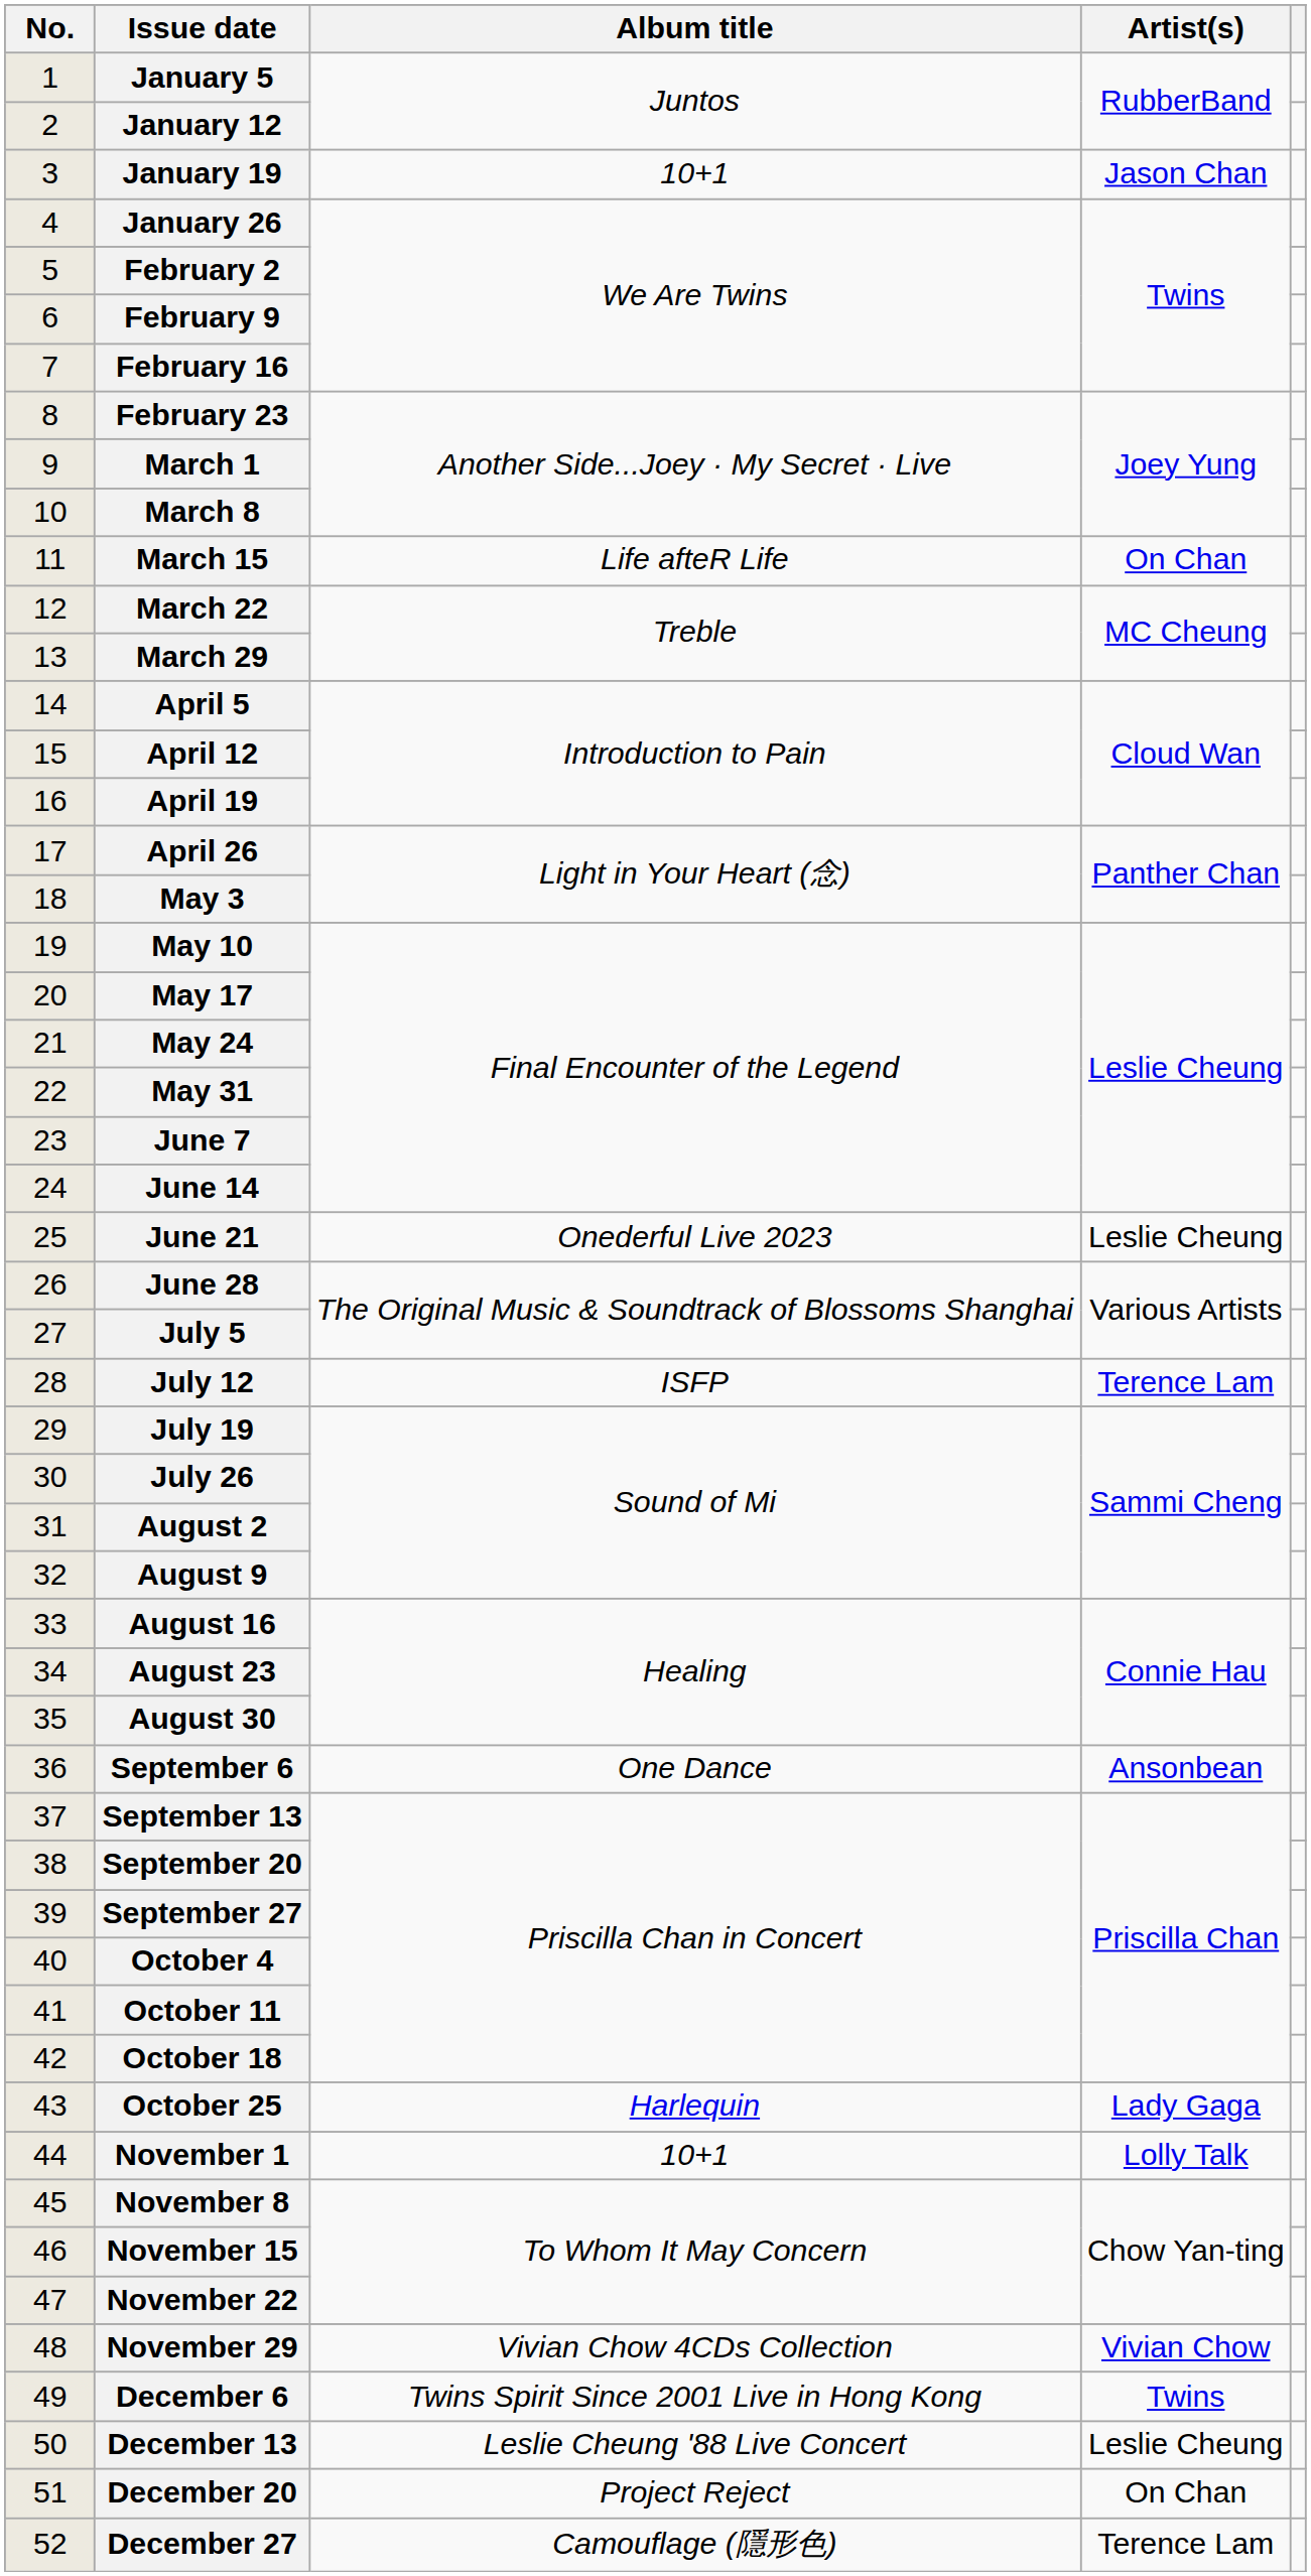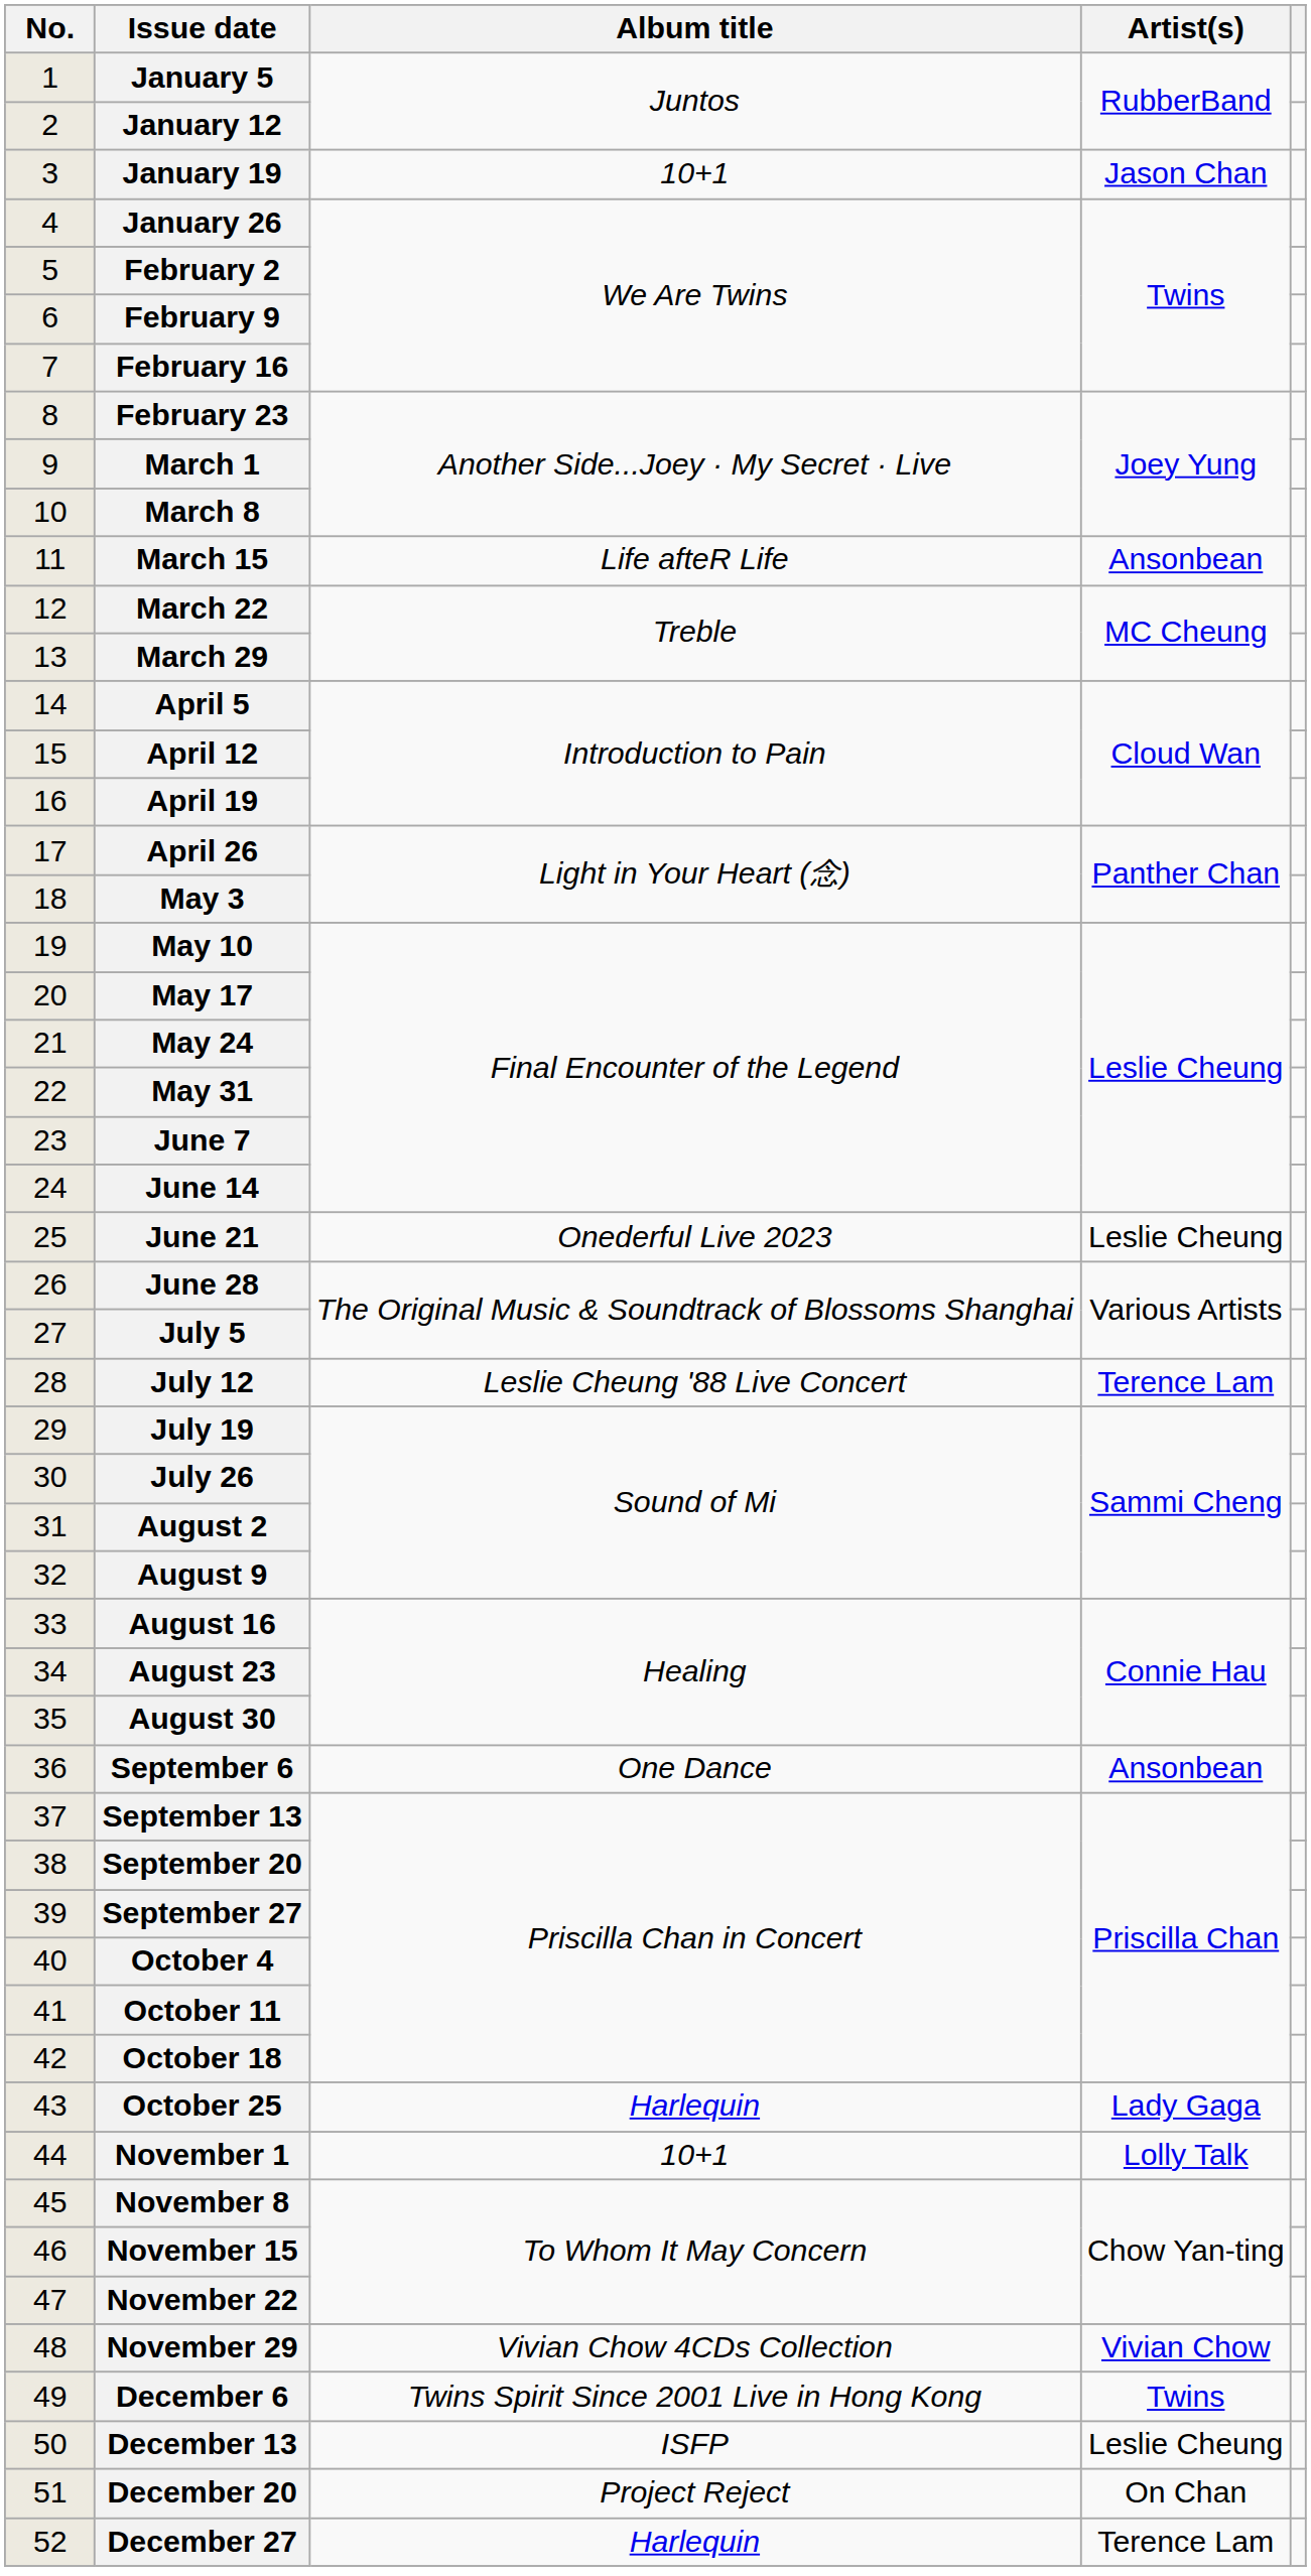March 15 | Artist(s): On Chan -> Ansonbean
July 12 | Album title: ISFP -> Leslie Cheung '88 Live Concert
December 13 | Album title: Leslie Cheung '88 Live Concert -> ISFP
December 27 | Album title: Camouflage (隱形色) -> Harlequin
